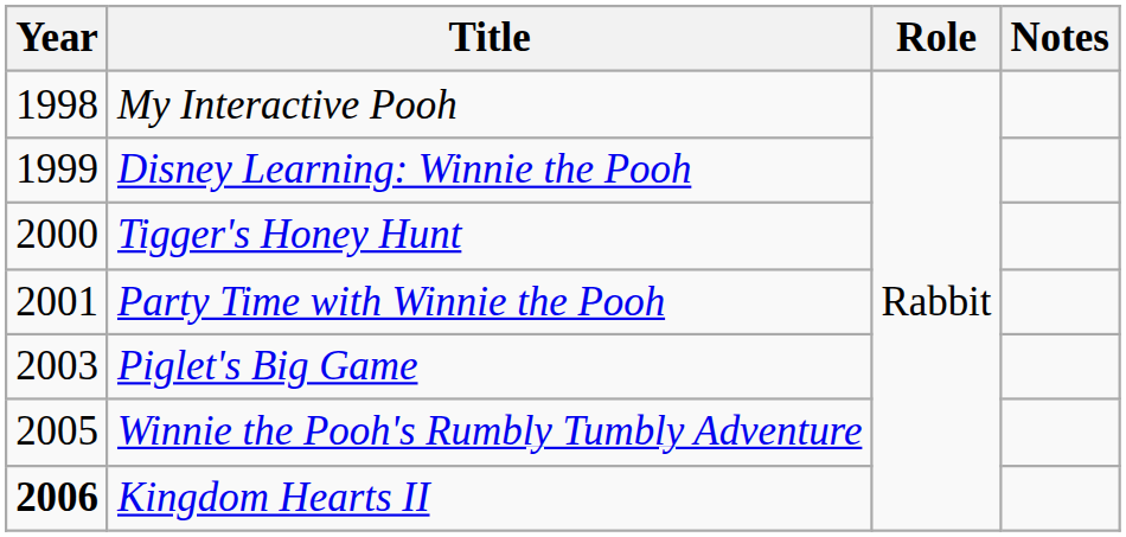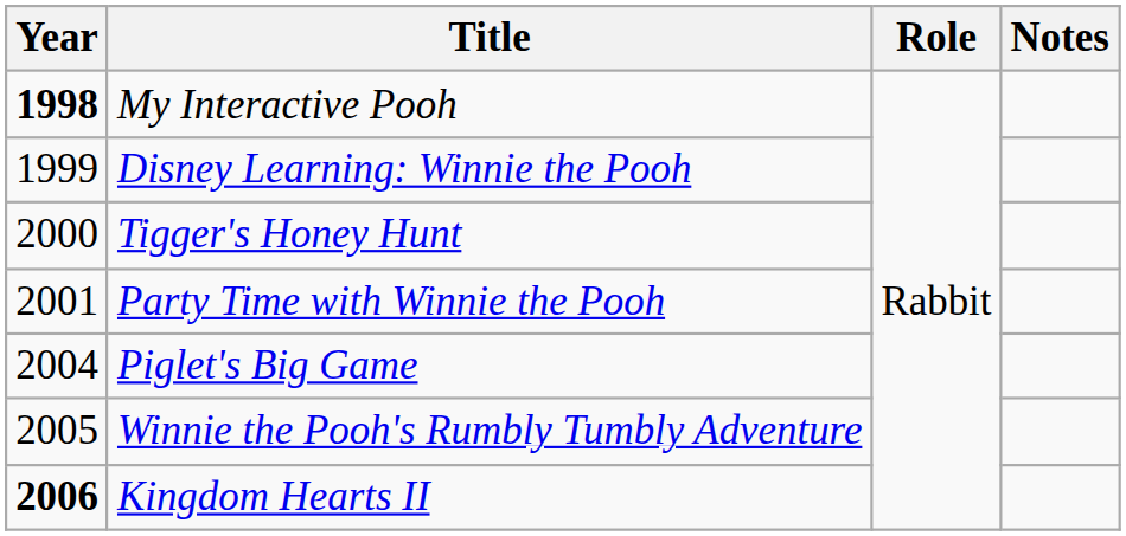My Interactive Pooh | Year: normal -> bold
Piglet's Big Game | Year: 2003 -> 2004
